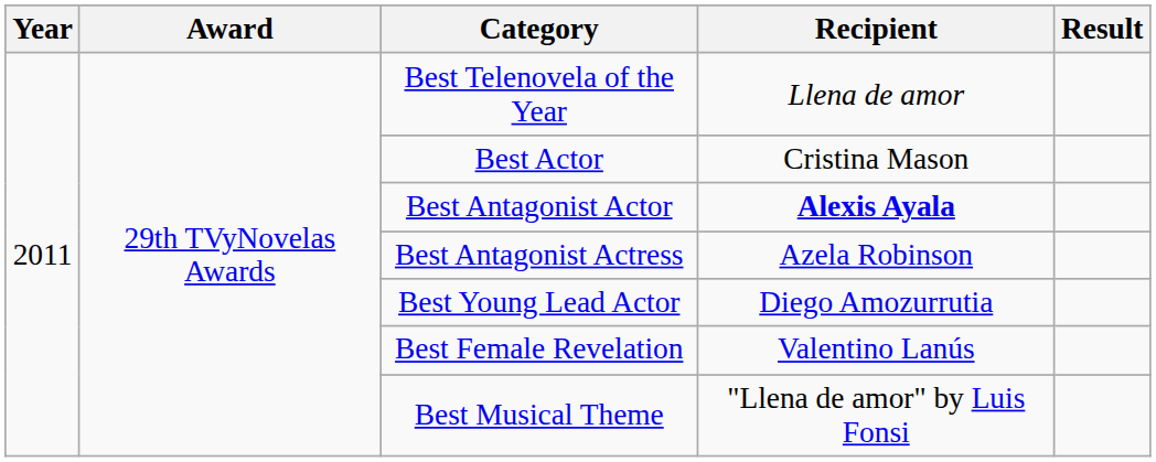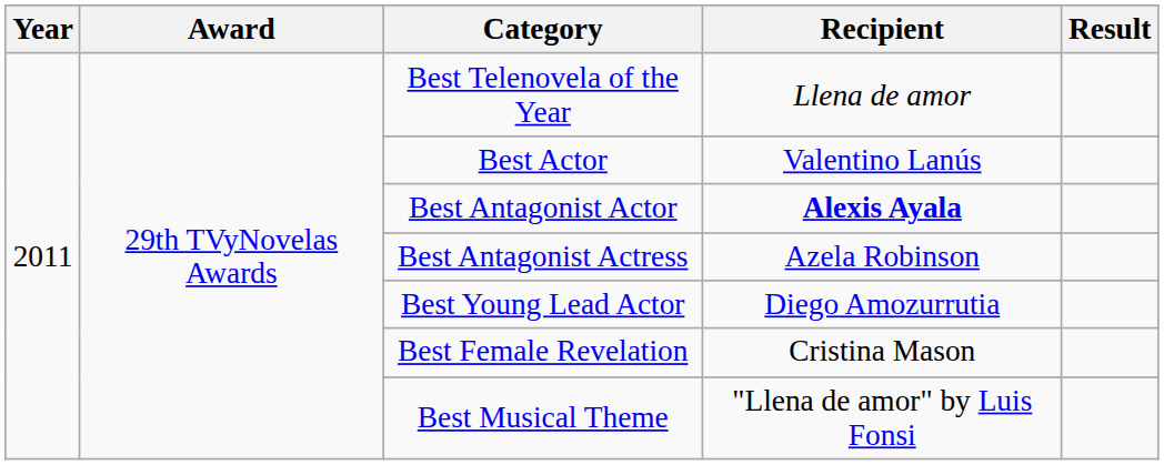Best Actor | Recipient: Cristina Mason -> Valentino Lanús
Best Female Revelation | Recipient: Valentino Lanús -> Cristina Mason
